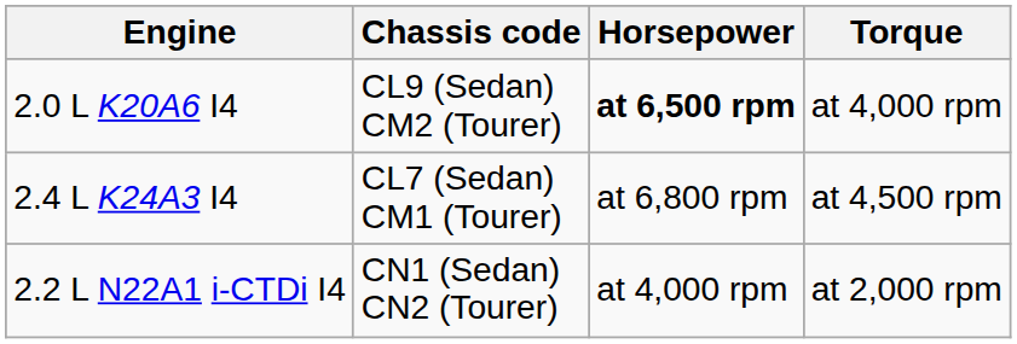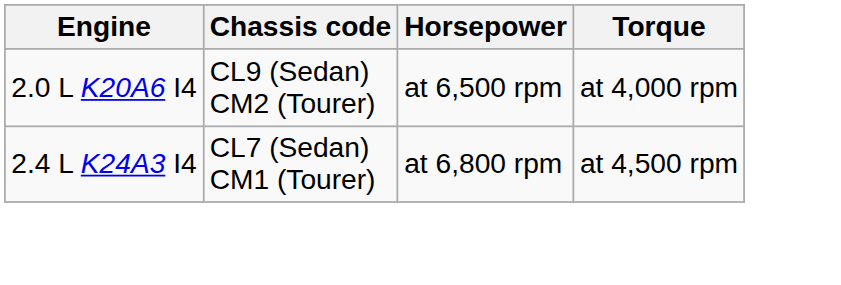2.0 L K20A6 I4 | Horsepower: bold -> normal
- row: 2.2 L N22A1 i-CTDi I4 | CN1 (Sedan) CN2 (Tourer) | at 4,000 rpm | at 2,000 rpm
